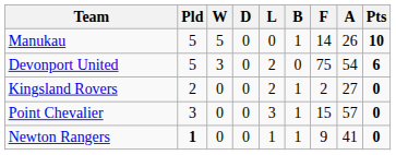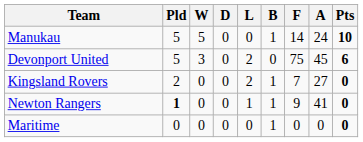Manukau | A: 26 -> 24
Devonport United | A: 54 -> 45
Kingsland Rovers | F: 2 -> 7
- row: Point Chevalier | 3 | 0 | 0 | 3 | 1 | 15 | 57 | 0
+ row: Maritime | 0 | 0 | 0 | 0 | 1 | 0 | 0 | 0
